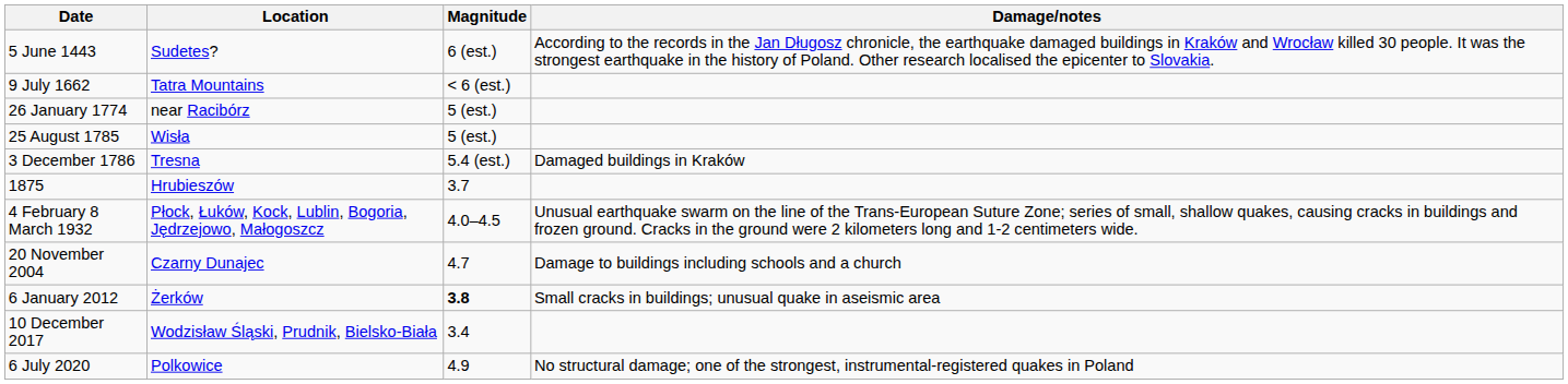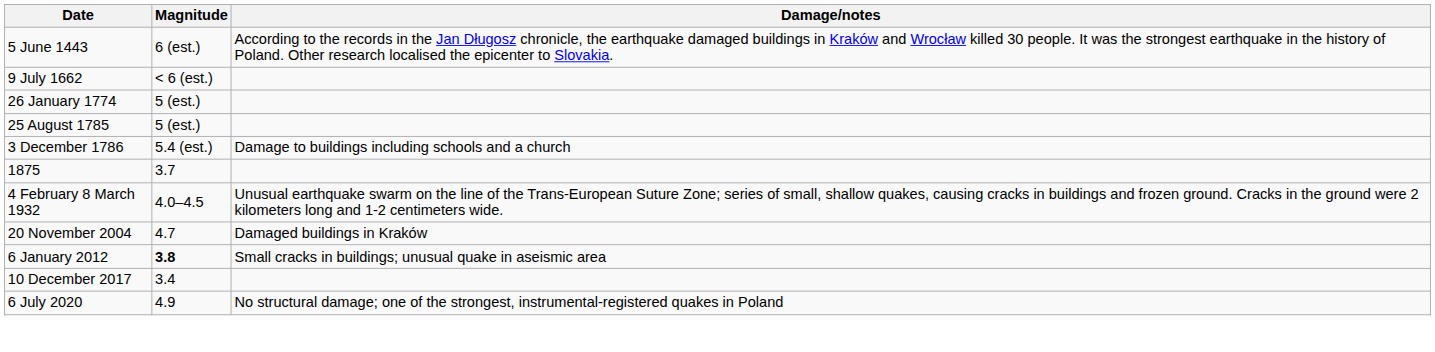- column: Location | Sudetes? | Tatra Mountains | near Racibórz | Wisła | Tresna | Hrubieszów | Płock, Łuków, Kock, Lublin, Bogoria, Jędrzejowo, Małogoszcz | Czarny Dunajec | Żerków | Wodzisław Śląski, Prudnik, Bielsko-Biała | Polkowice
3 December 1786 | Damage/notes: Damaged buildings in Kraków -> Damage to buildings including schools and a church
20 November 2004 | Damage/notes: Damage to buildings including schools and a church -> Damaged buildings in Kraków
